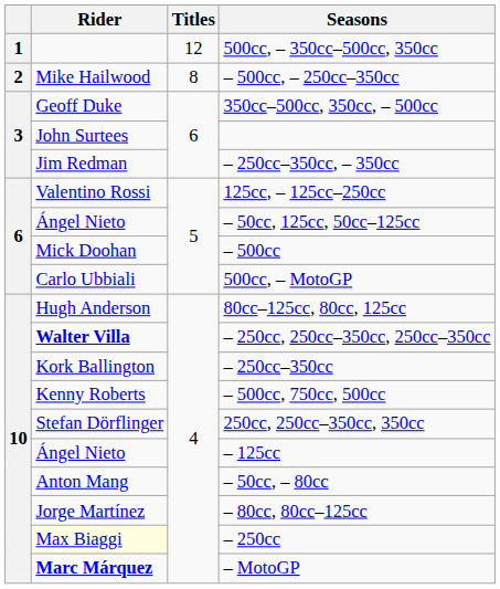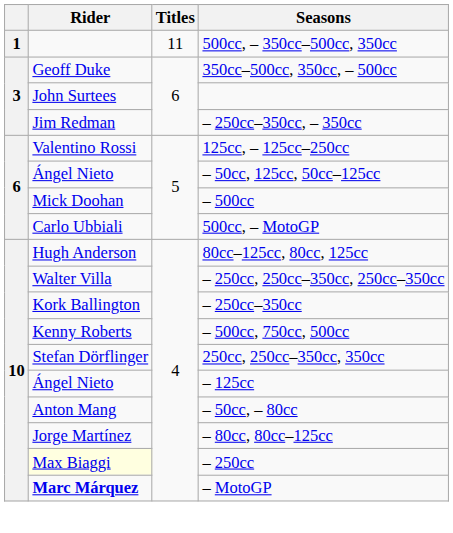500cc, – 350cc–500cc, 350cc | Titles: 12 -> 11
- row: 2 | Mike Hailwood | 8 | – 500cc, – 250cc–350cc
– 250cc, 250cc–350cc, 250cc–350cc | Rider: bold -> normal
